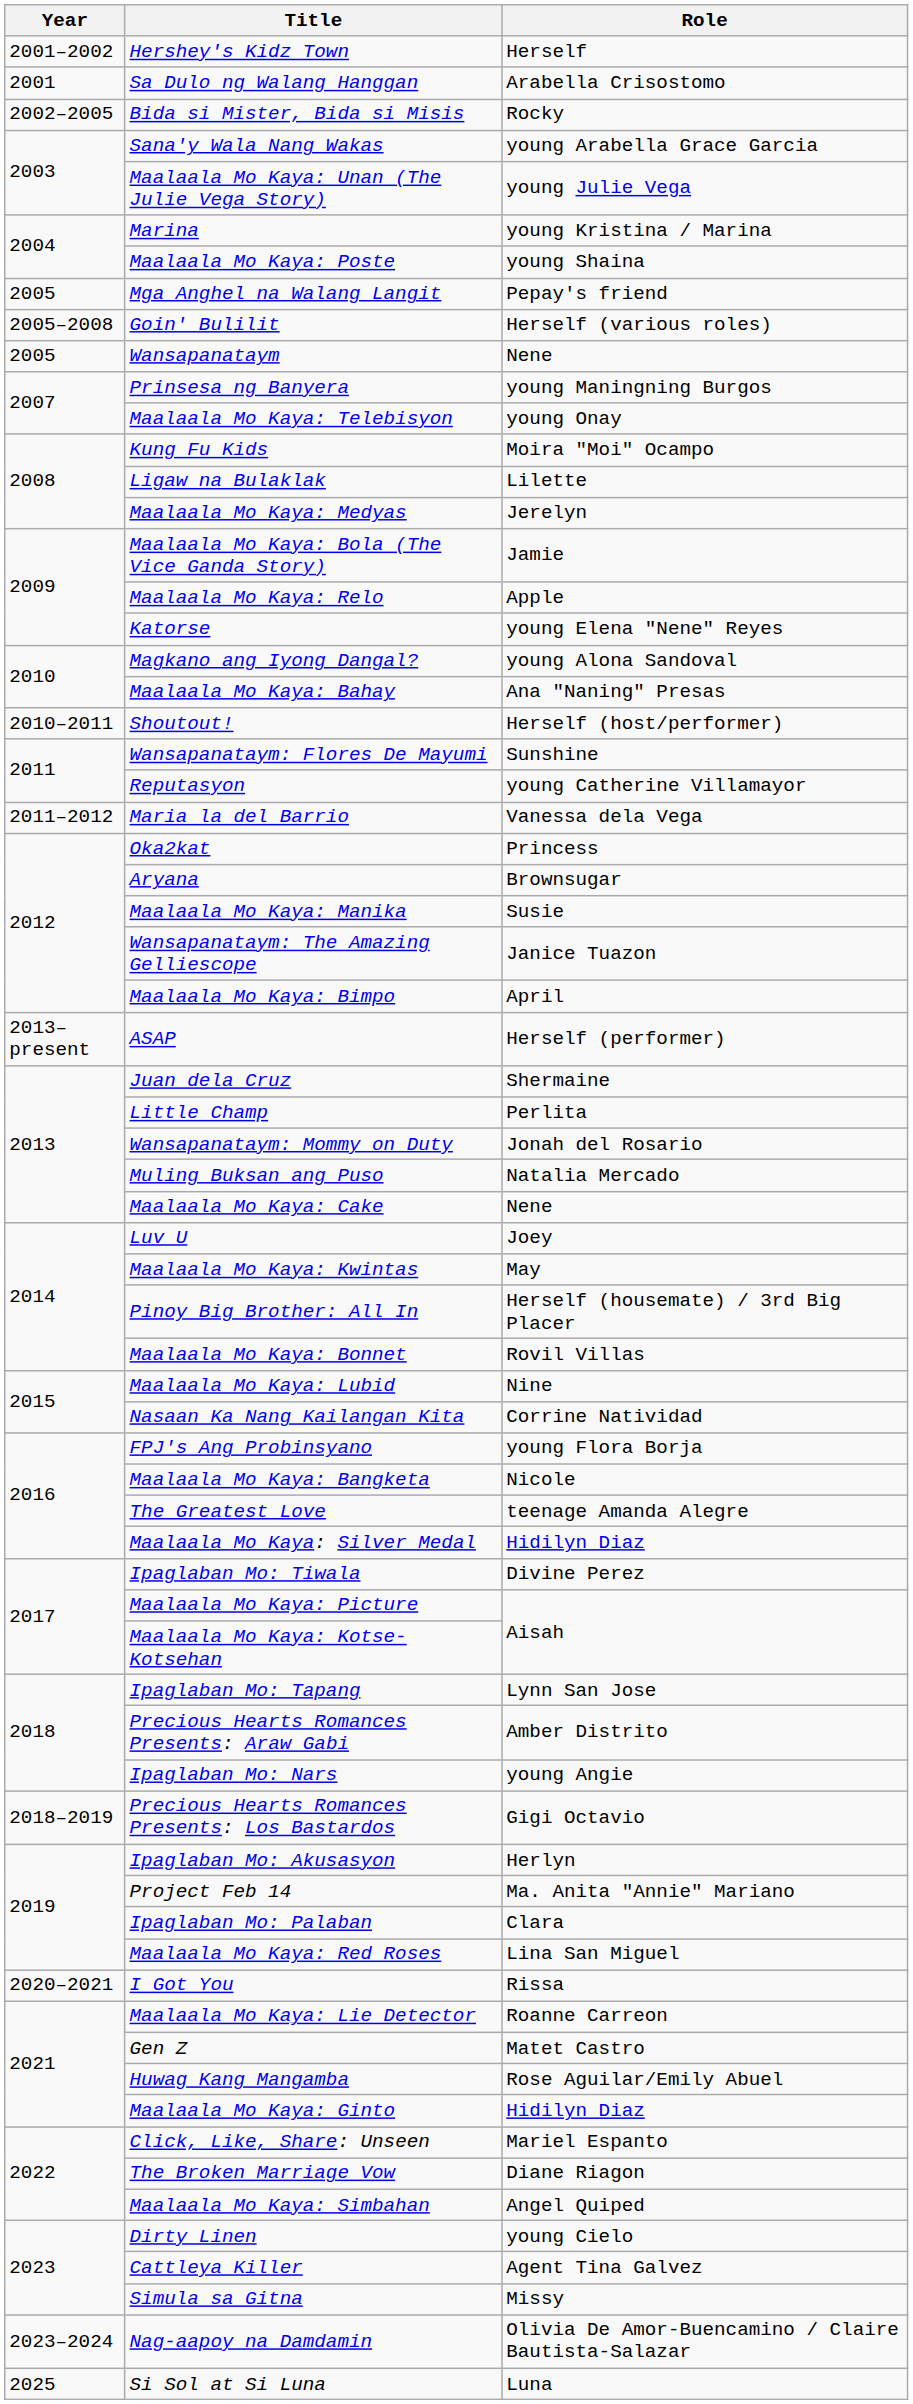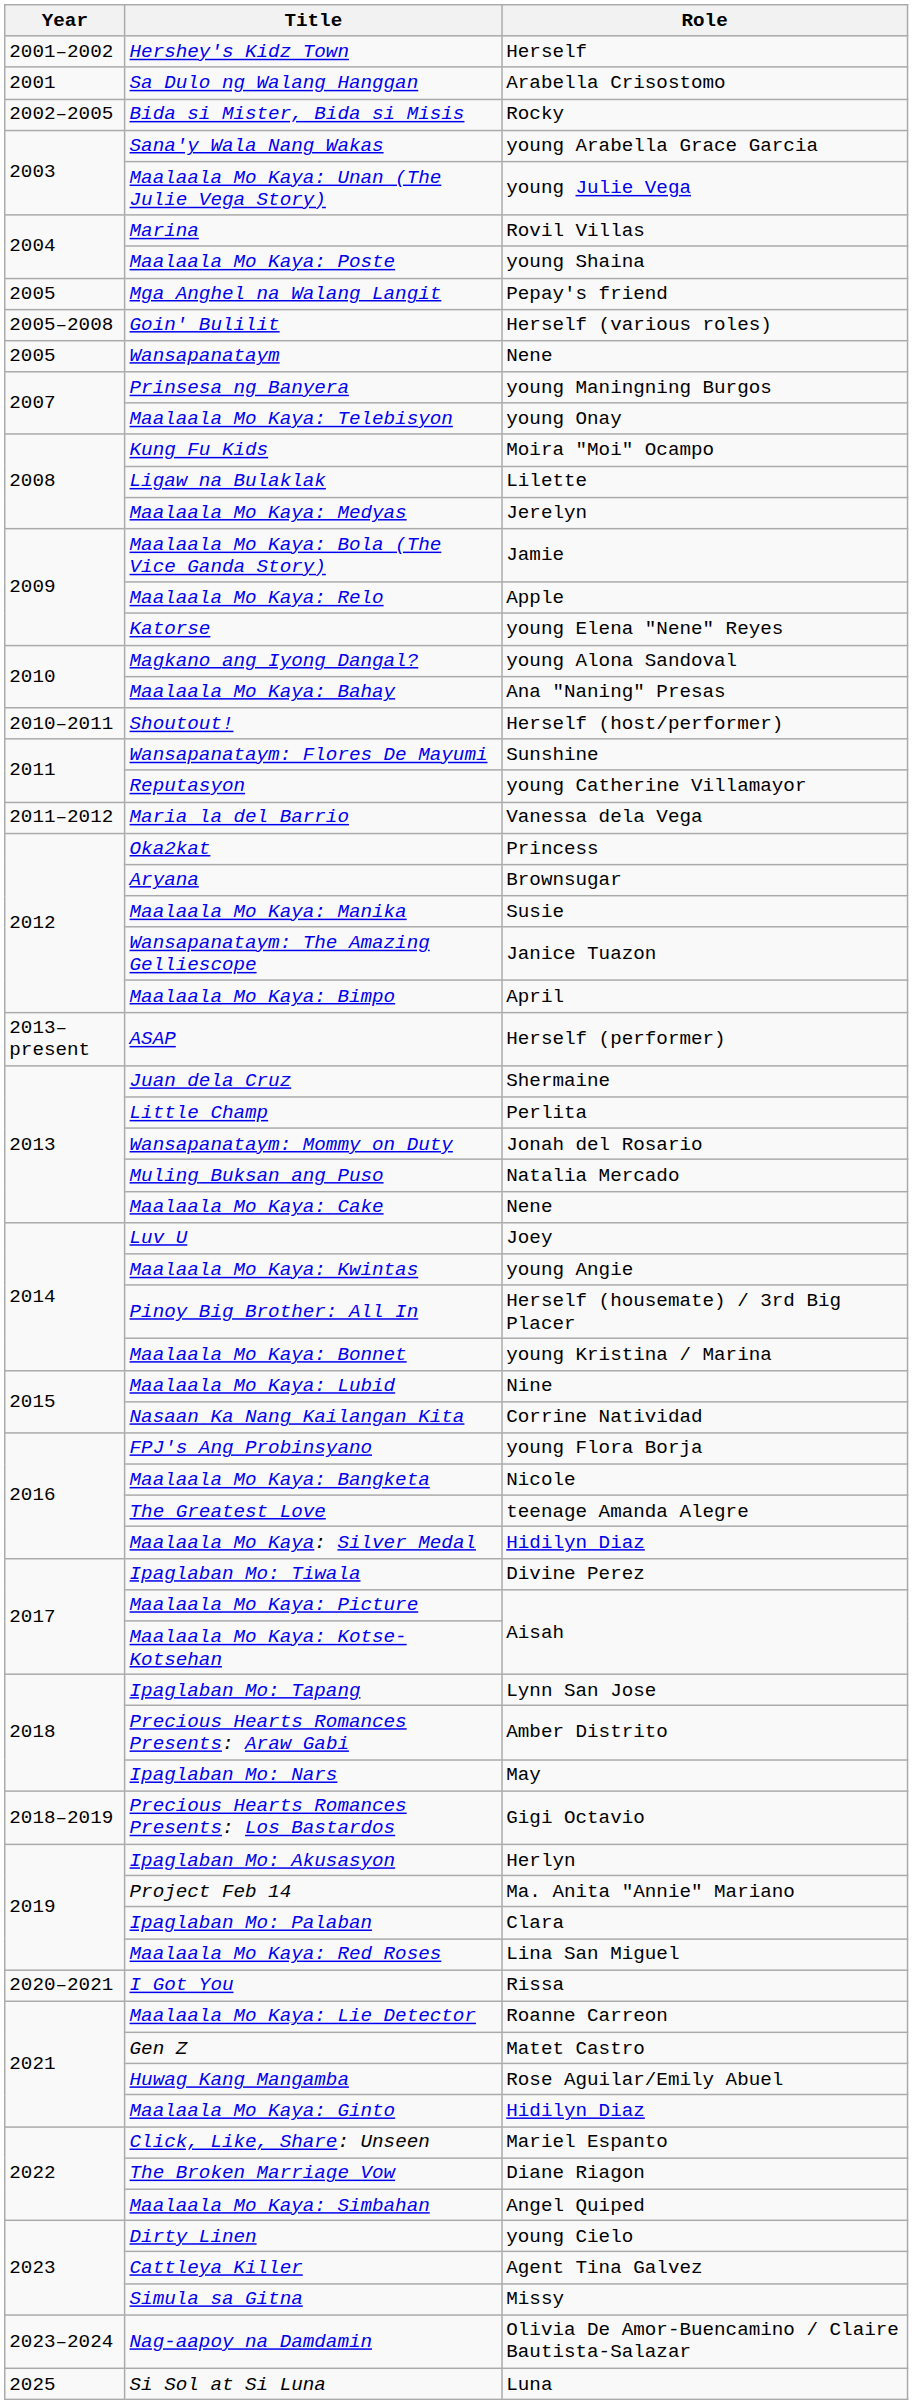Marina | Role: young Kristina / Marina -> Rovil Villas
Maalaala Mo Kaya: Kwintas | Role: May -> young Angie
Maalaala Mo Kaya: Bonnet | Role: Rovil Villas -> young Kristina / Marina
Ipaglaban Mo: Nars | Role: young Angie -> May
